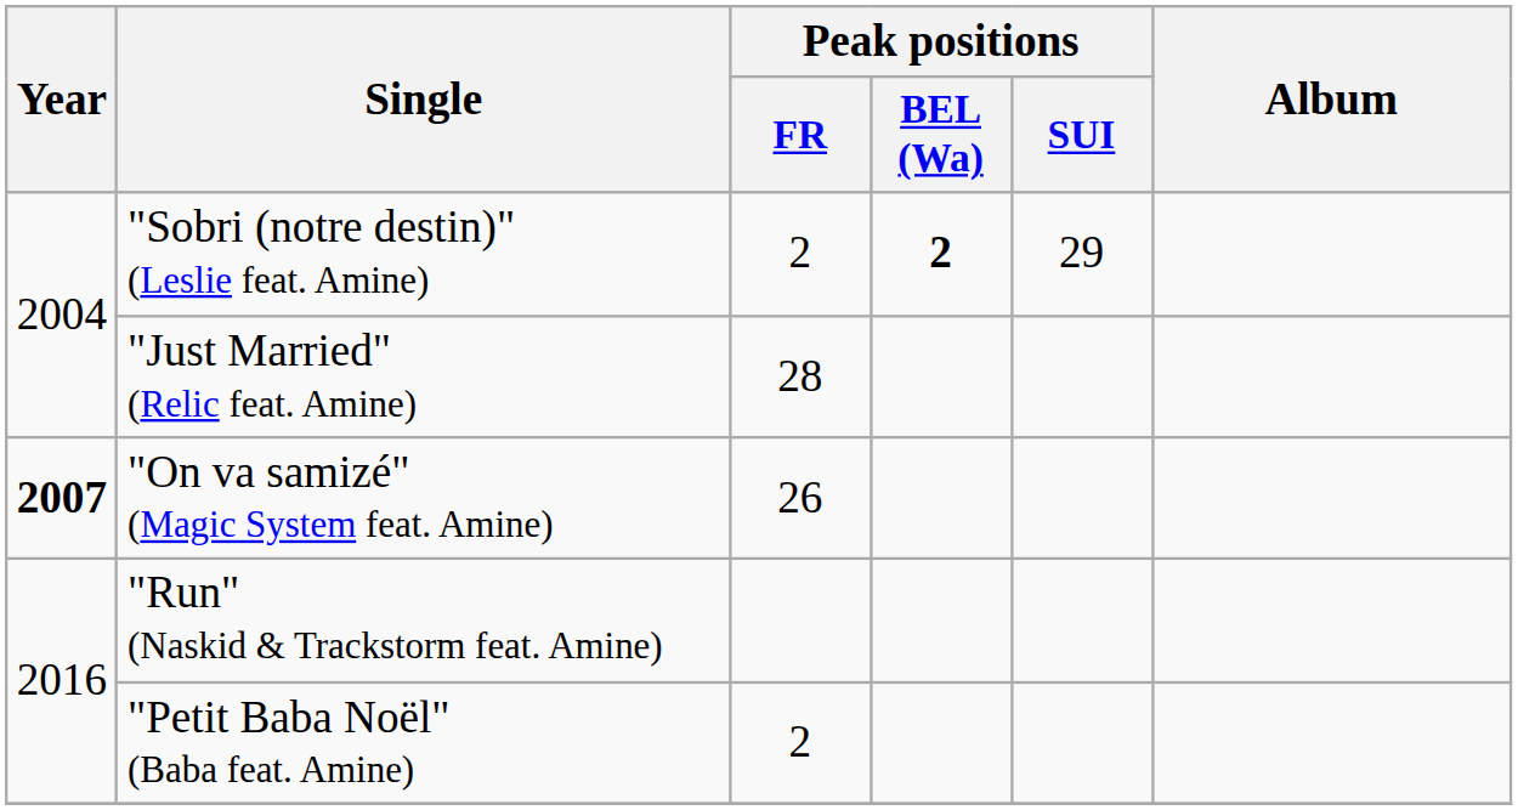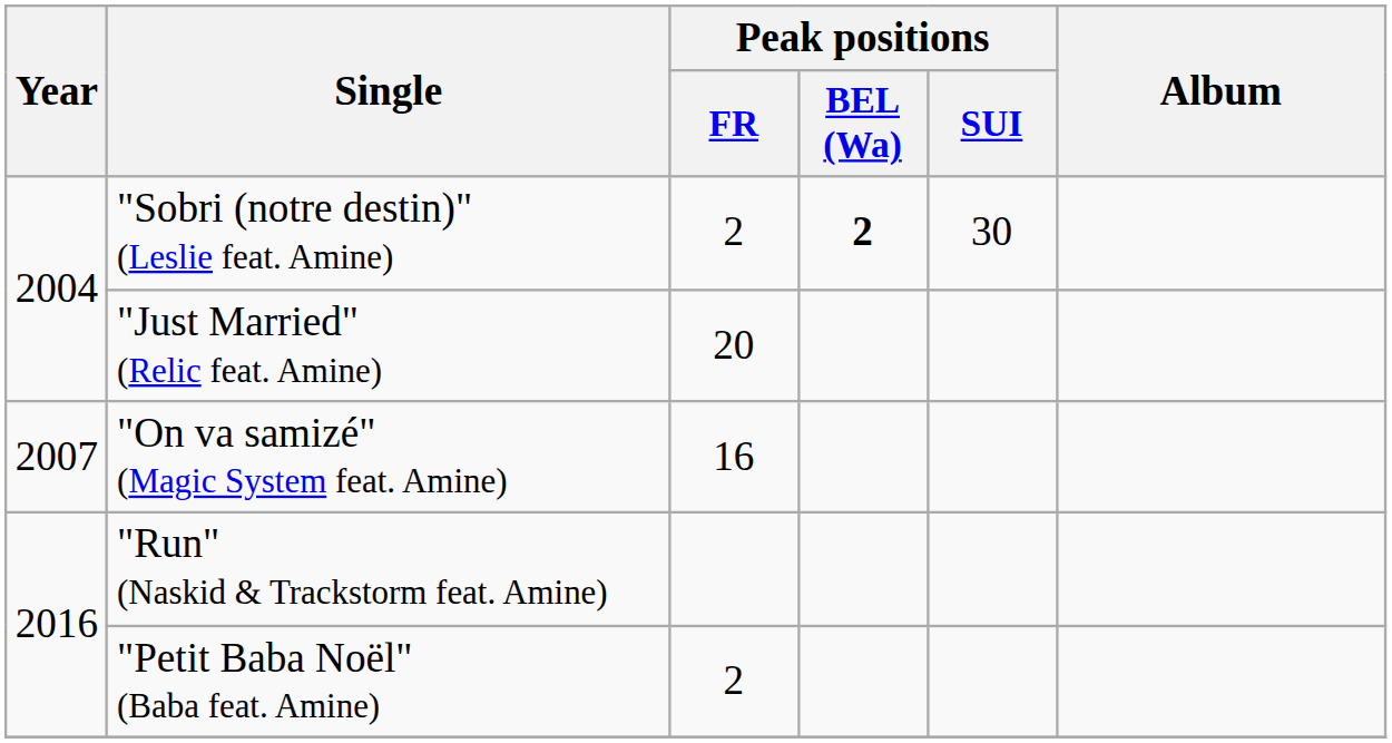"Sobri (notre destin)" (Leslie feat. Amine) | Peak positions / SUI: 29 -> 30
"Just Married" (Relic feat. Amine) | Peak positions / FR: 28 -> 20
"On va samizé" (Magic System feat. Amine) | Year: bold -> normal
"On va samizé" (Magic System feat. Amine) | Peak positions / FR: 26 -> 16
